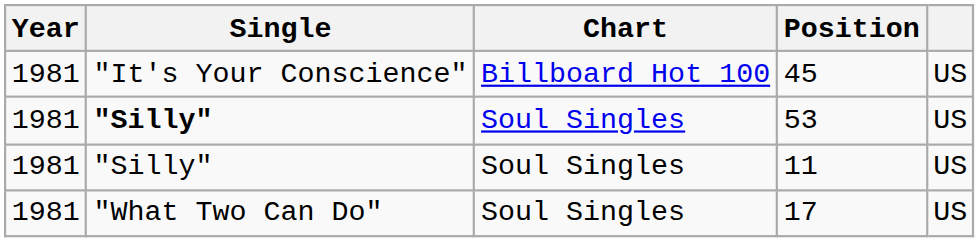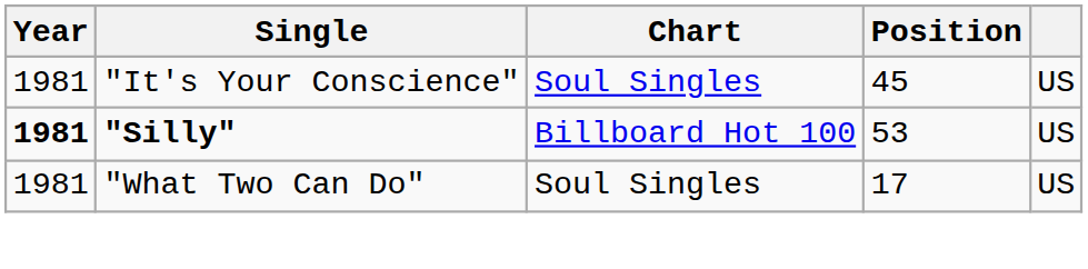45 | Chart: Billboard Hot 100 -> Soul Singles
53 | Year: normal -> bold
53 | Chart: Soul Singles -> Billboard Hot 100
- row: 1981 | "Silly" | Soul Singles | 11 | US
